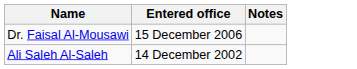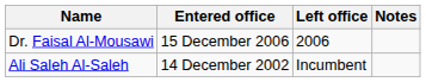+ column: Left office | 2006 | Incumbent
